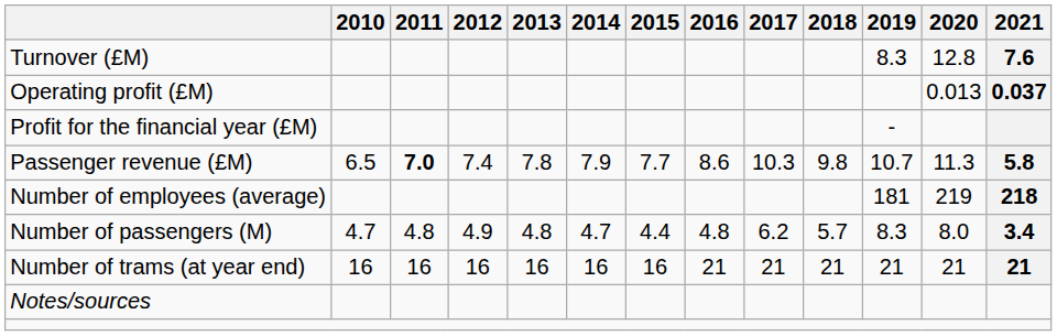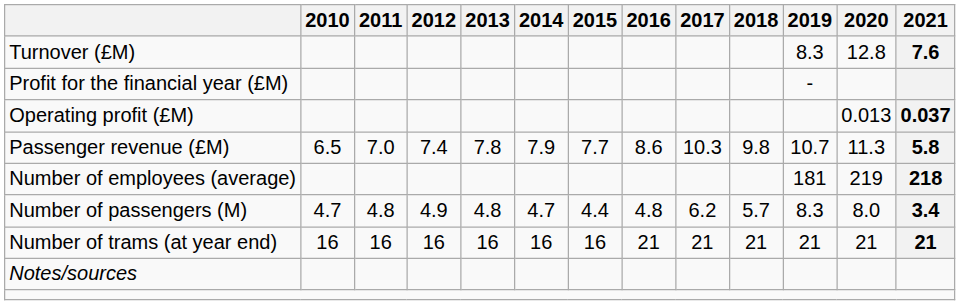rows swapped: Operating profit (£M) <-> Profit for the financial year (£M)
Passenger revenue (£M) | 2011: bold -> normal
